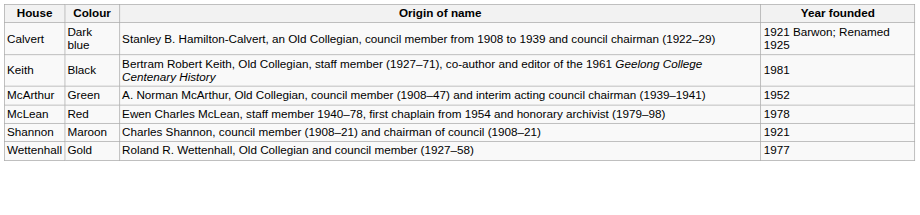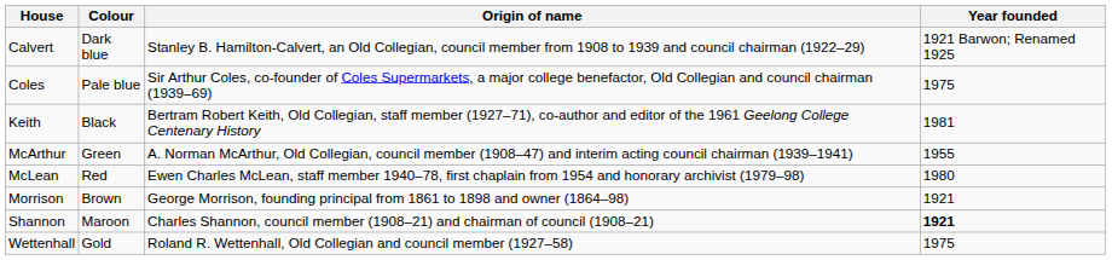+ row: Coles | Pale blue | Sir Arthur Coles, co-founder of Coles Supermarkets, a major college benefactor, Old Collegian and council chairman (1939–69) | 1975
McArthur | Year founded: 1952 -> 1955
McLean | Year founded: 1978 -> 1980
+ row: Morrison | Brown | George Morrison, founding principal from 1861 to 1898 and owner (1864–98) | 1921
Shannon | Year founded: normal -> bold
Wettenhall | Year founded: 1977 -> 1975
